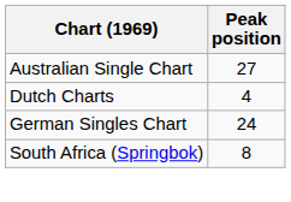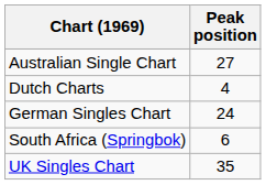South Africa (Springbok) | Peak position: 8 -> 6
+ row: UK Singles Chart | 35
